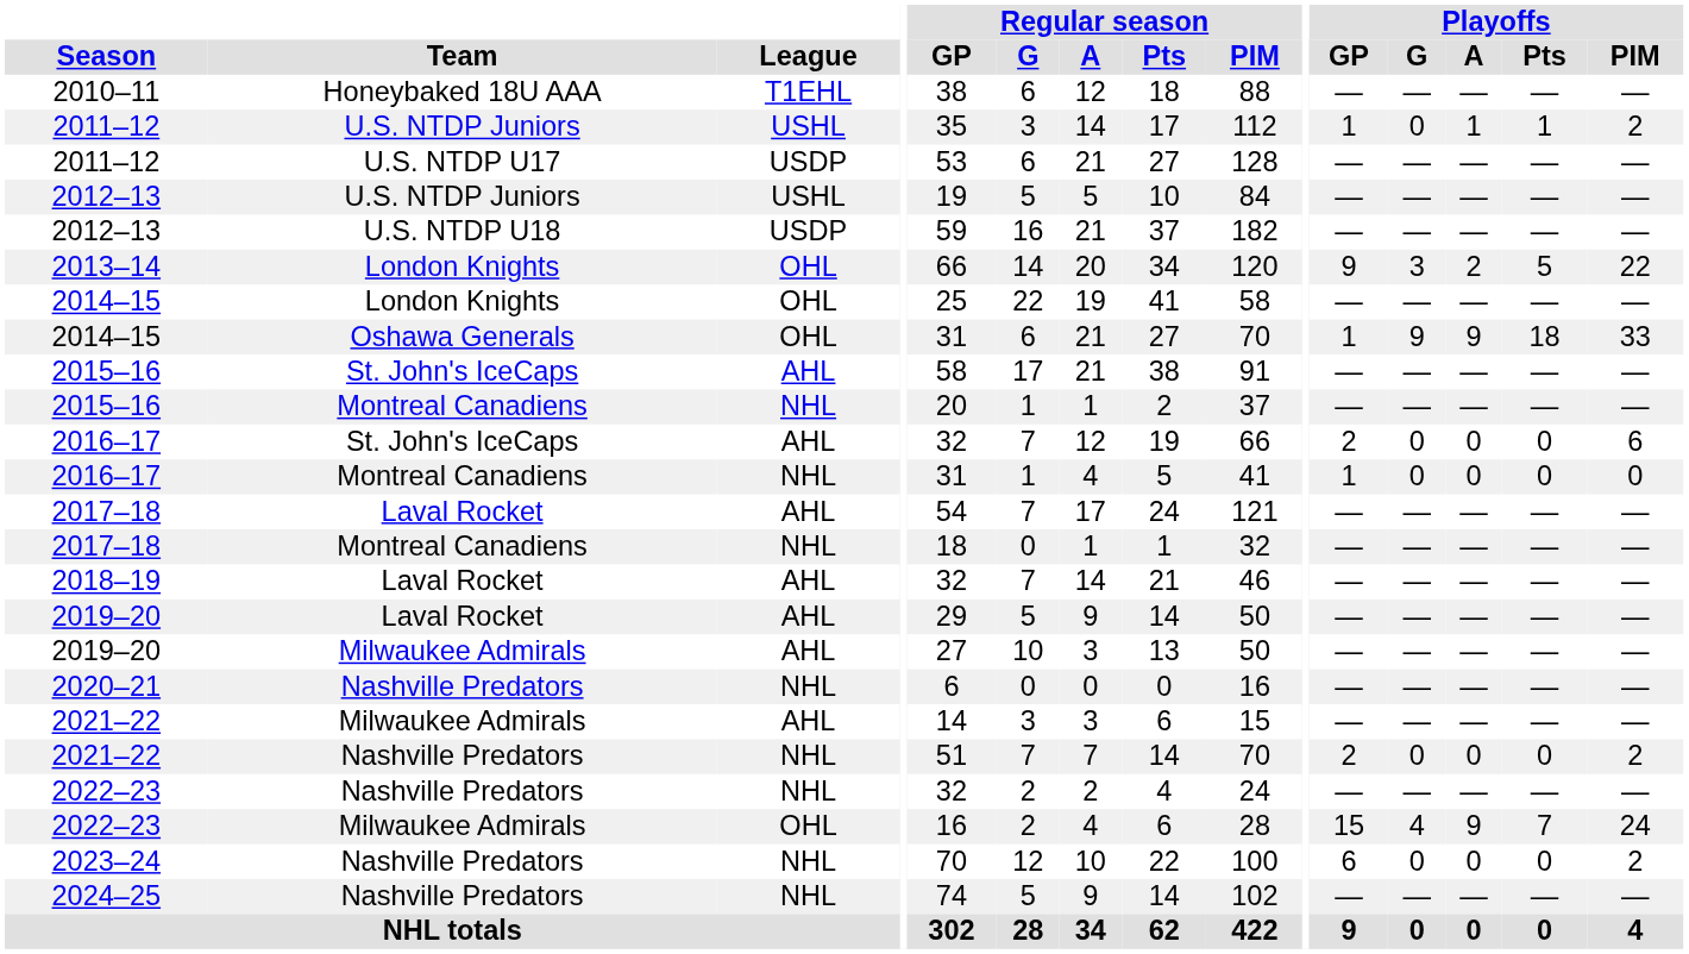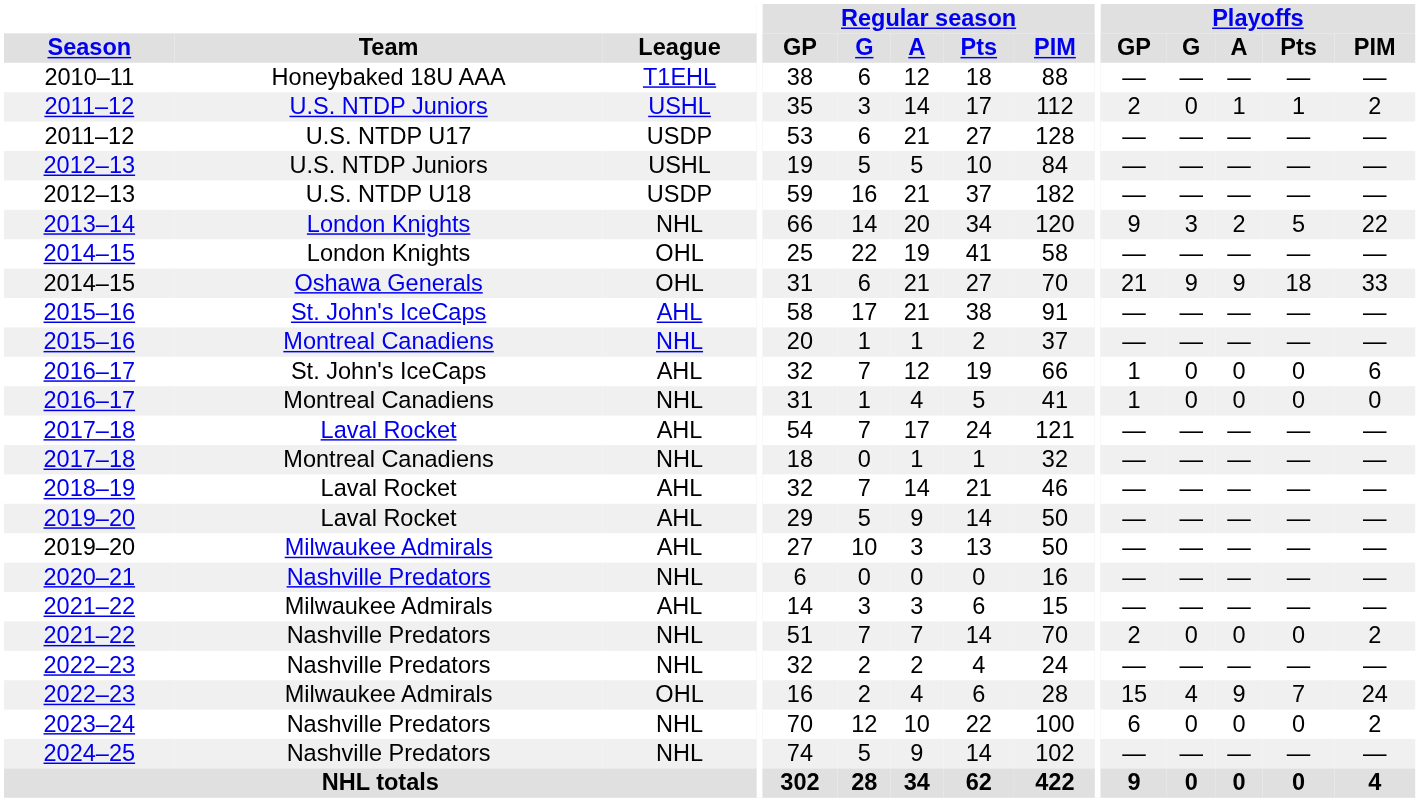2011–12 / U.S. NTDP Juniors | Playoffs / GP: 1 -> 2
2013–14 | League: OHL -> NHL
2014–15 / Oshawa Generals | Playoffs / GP: 1 -> 21
2016–17 / St. John's IceCaps | Playoffs / GP: 2 -> 1
